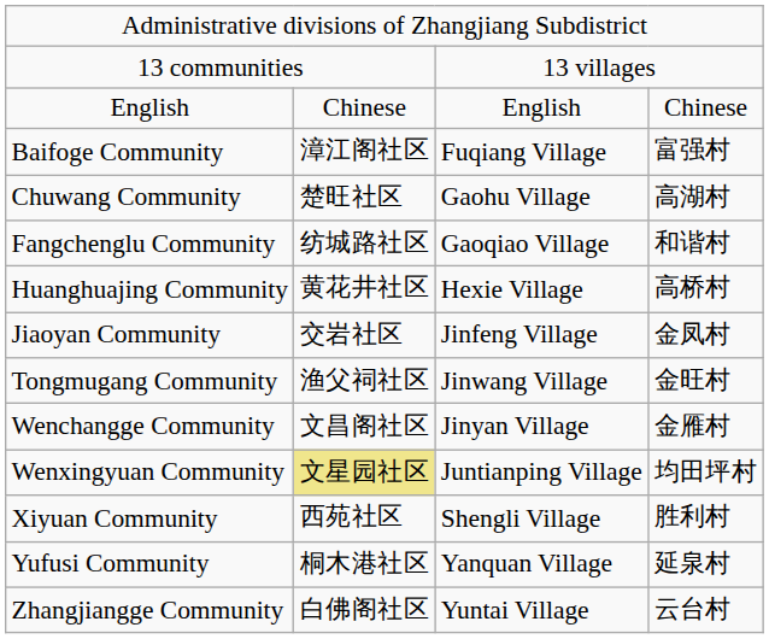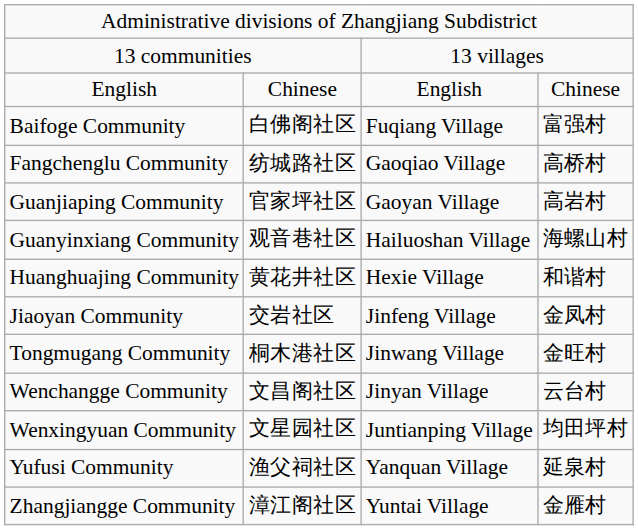Baifoge Community | column 2: 漳江阁社区 -> 白佛阁社区
- row: Chuwang Community | 楚旺社区 | Gaohu Village | 高湖村
Fangchenglu Community | column 4: 和谐村 -> 高桥村
+ row: Guanjiaping Community | 官家坪社区 | Gaoyan Village | 高岩村
+ row: Guanyinxiang Community | 观音巷社区 | Hailuoshan Village | 海螺山村
Huanghuajing Community | column 4: 高桥村 -> 和谐村
Tongmugang Community | column 2: 渔父祠社区 -> 桐木港社区
Wenchangge Community | column 4: 金雁村 -> 云台村
Wenxingyuan Community | column 2: khaki background -> no background
- row: Xiyuan Community | 西苑社区 | Shengli Village | 胜利村
Yufusi Community | column 2: 桐木港社区 -> 渔父祠社区
Zhangjiangge Community | column 2: 白佛阁社区 -> 漳江阁社区
Zhangjiangge Community | column 4: 云台村 -> 金雁村
